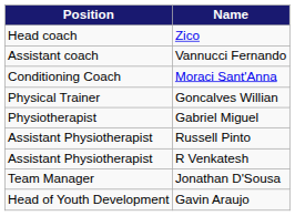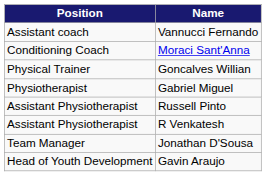- row: Head coach | Zico
